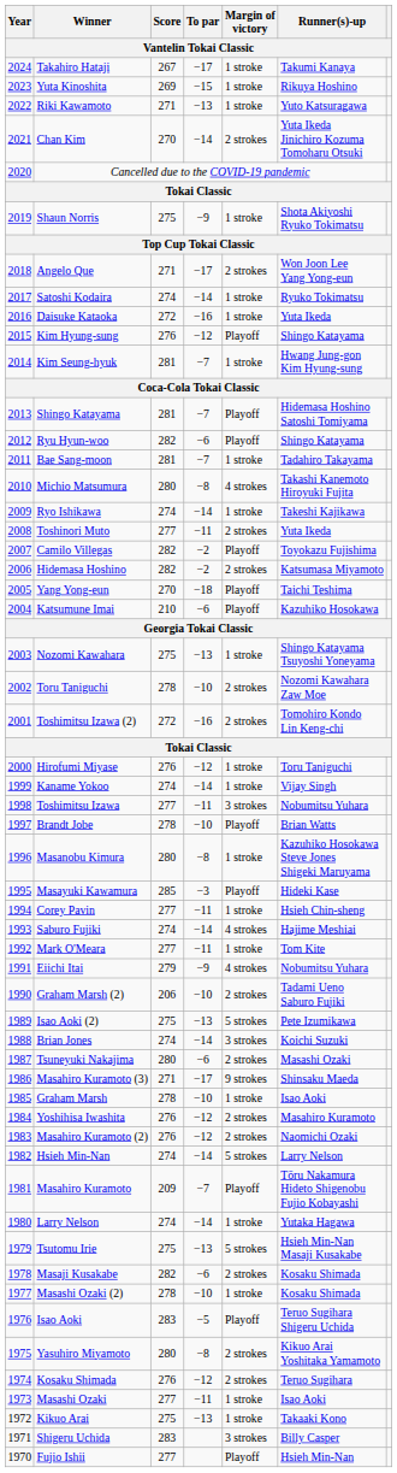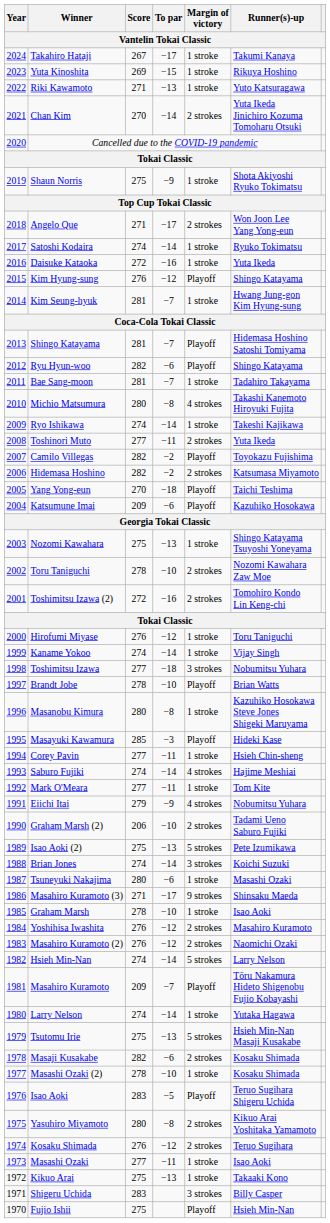Katsumune Imai | Score: 210 -> 209
Toshimitsu Izawa | To par: −11 -> −18
Tsuneyuki Nakajima | Margin of victory: 2 strokes -> 1 stroke
Fujio Ishii | Score: 277 -> 275
